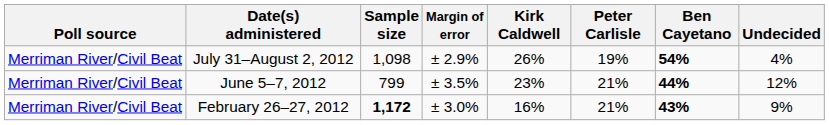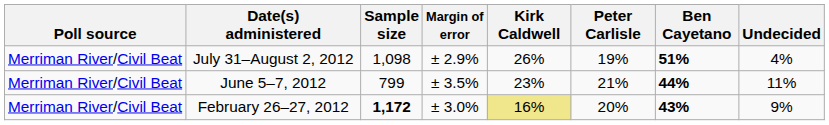July 31–August 2, 2012 | Ben Cayetano: 54% -> 51%
June 5–7, 2012 | Undecided: 12% -> 11%
February 26–27, 2012 | Kirk Caldwell: no background -> khaki background
February 26–27, 2012 | Peter Carlisle: 21% -> 20%
